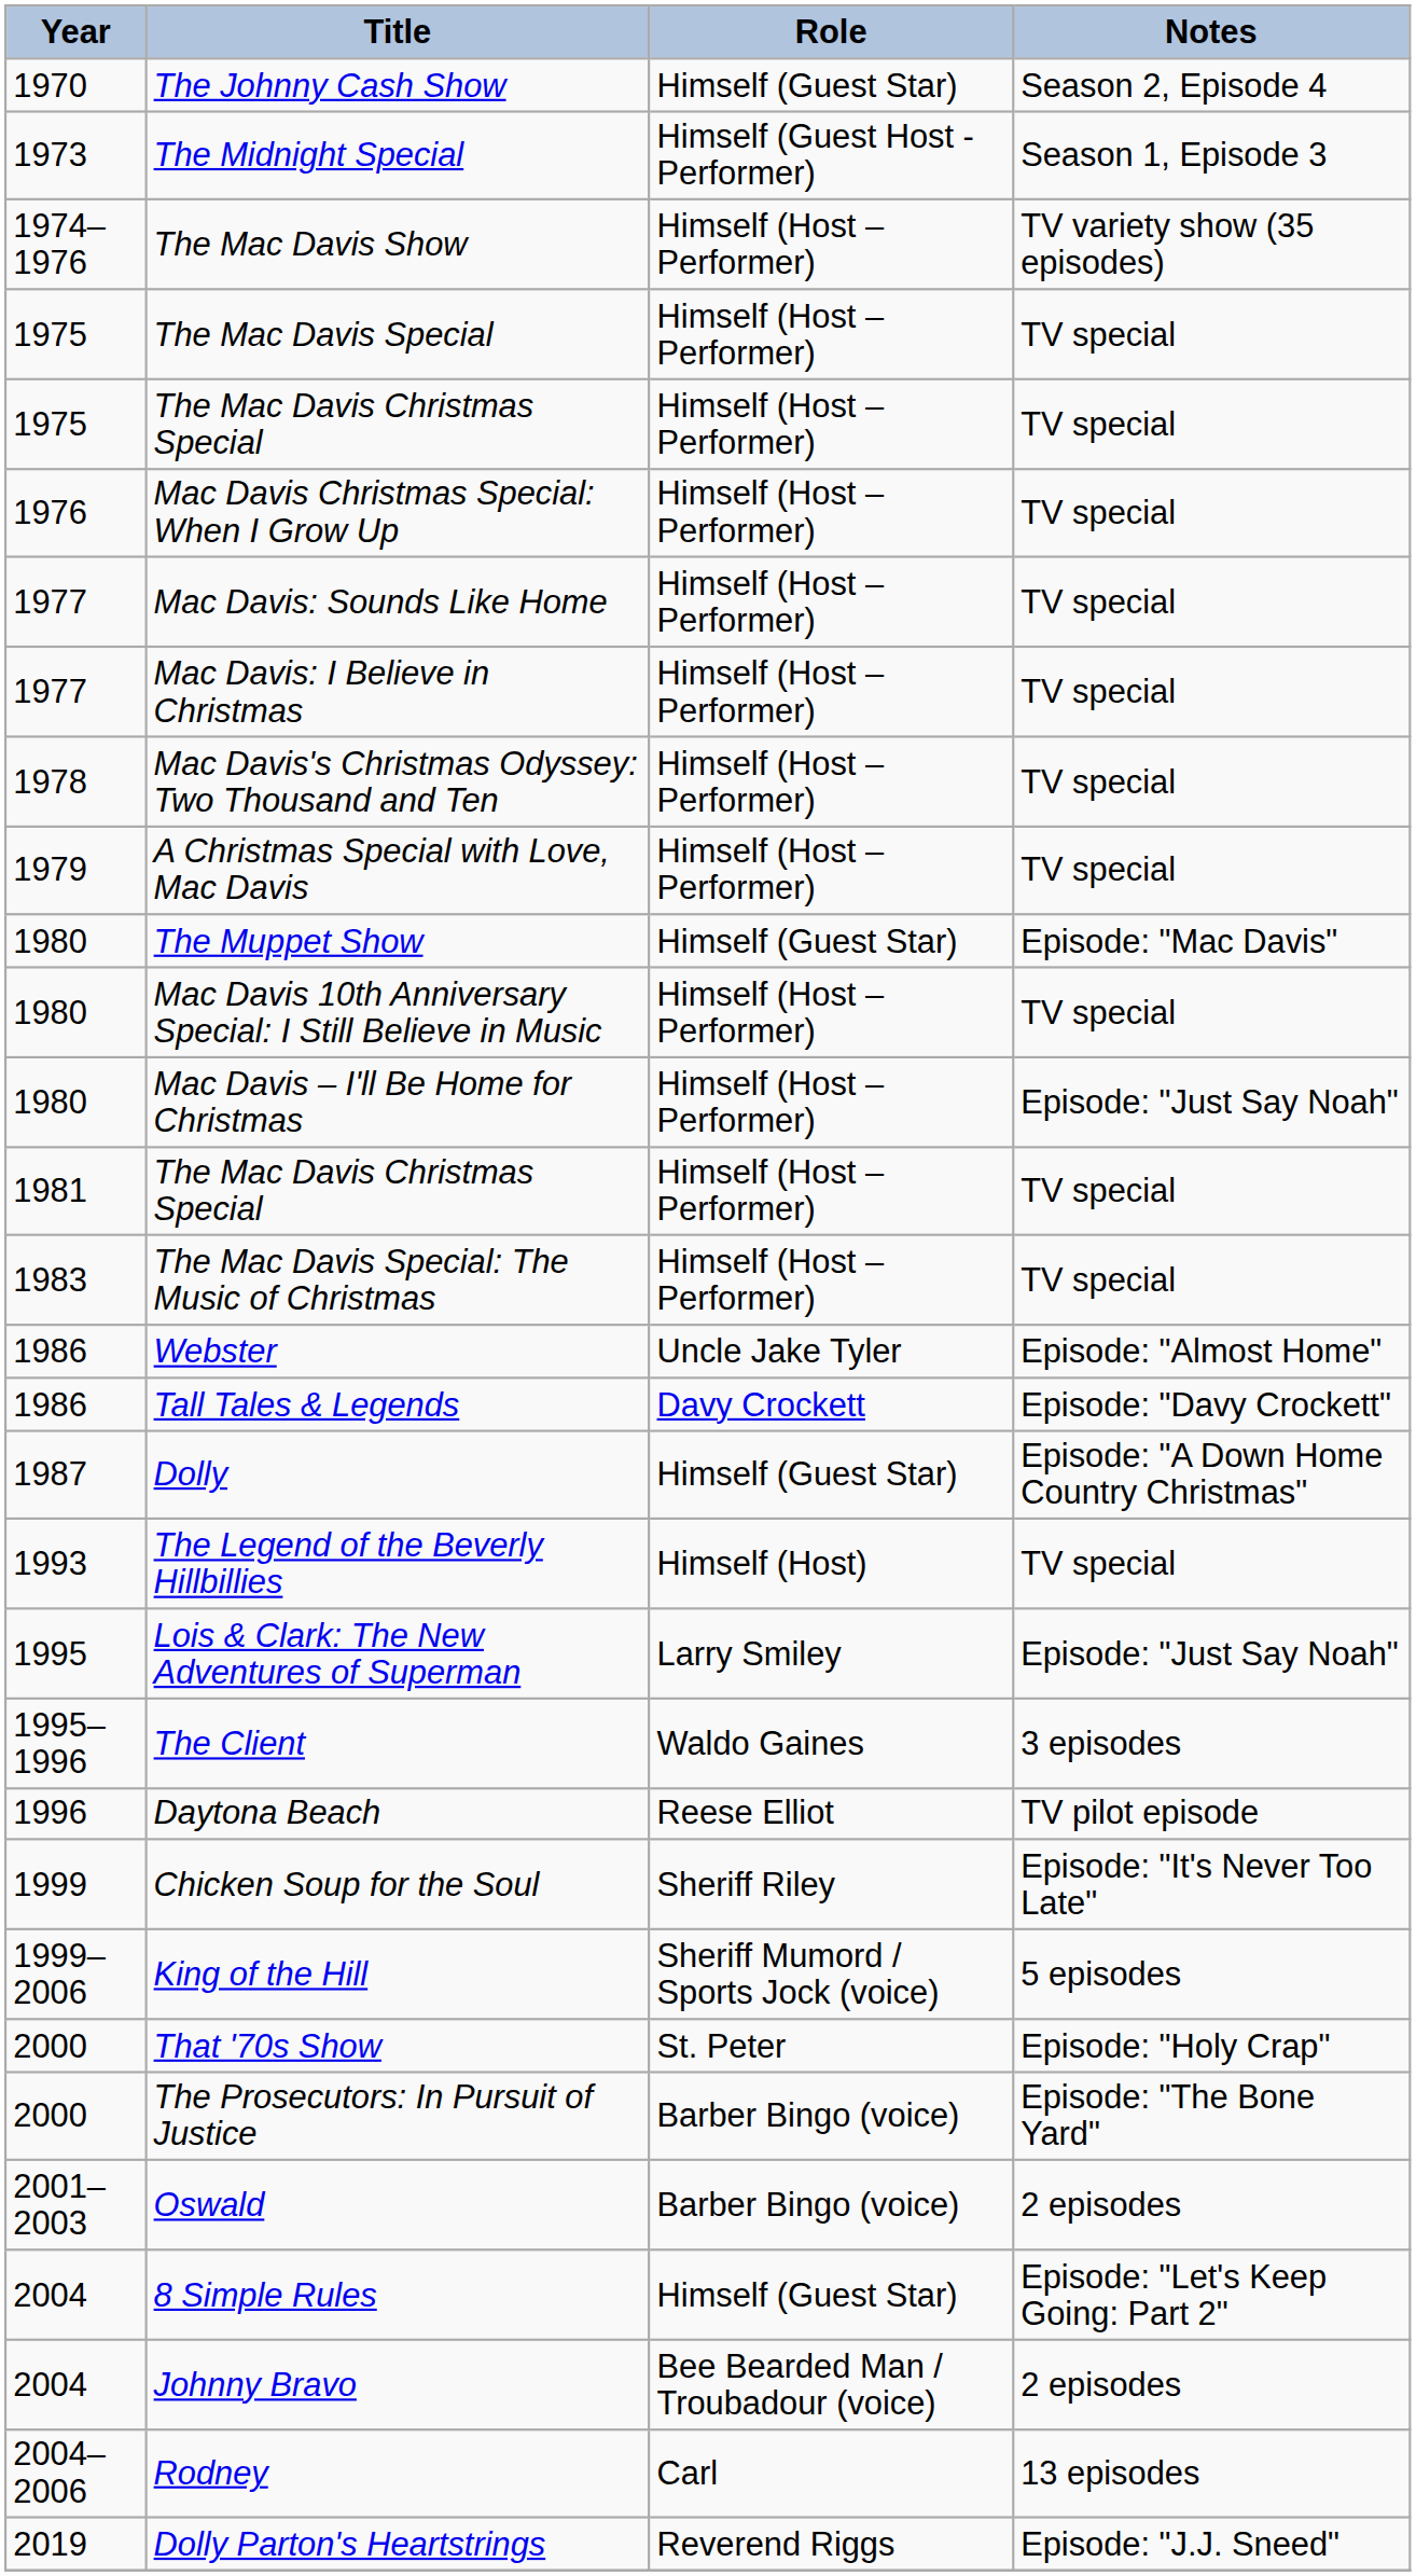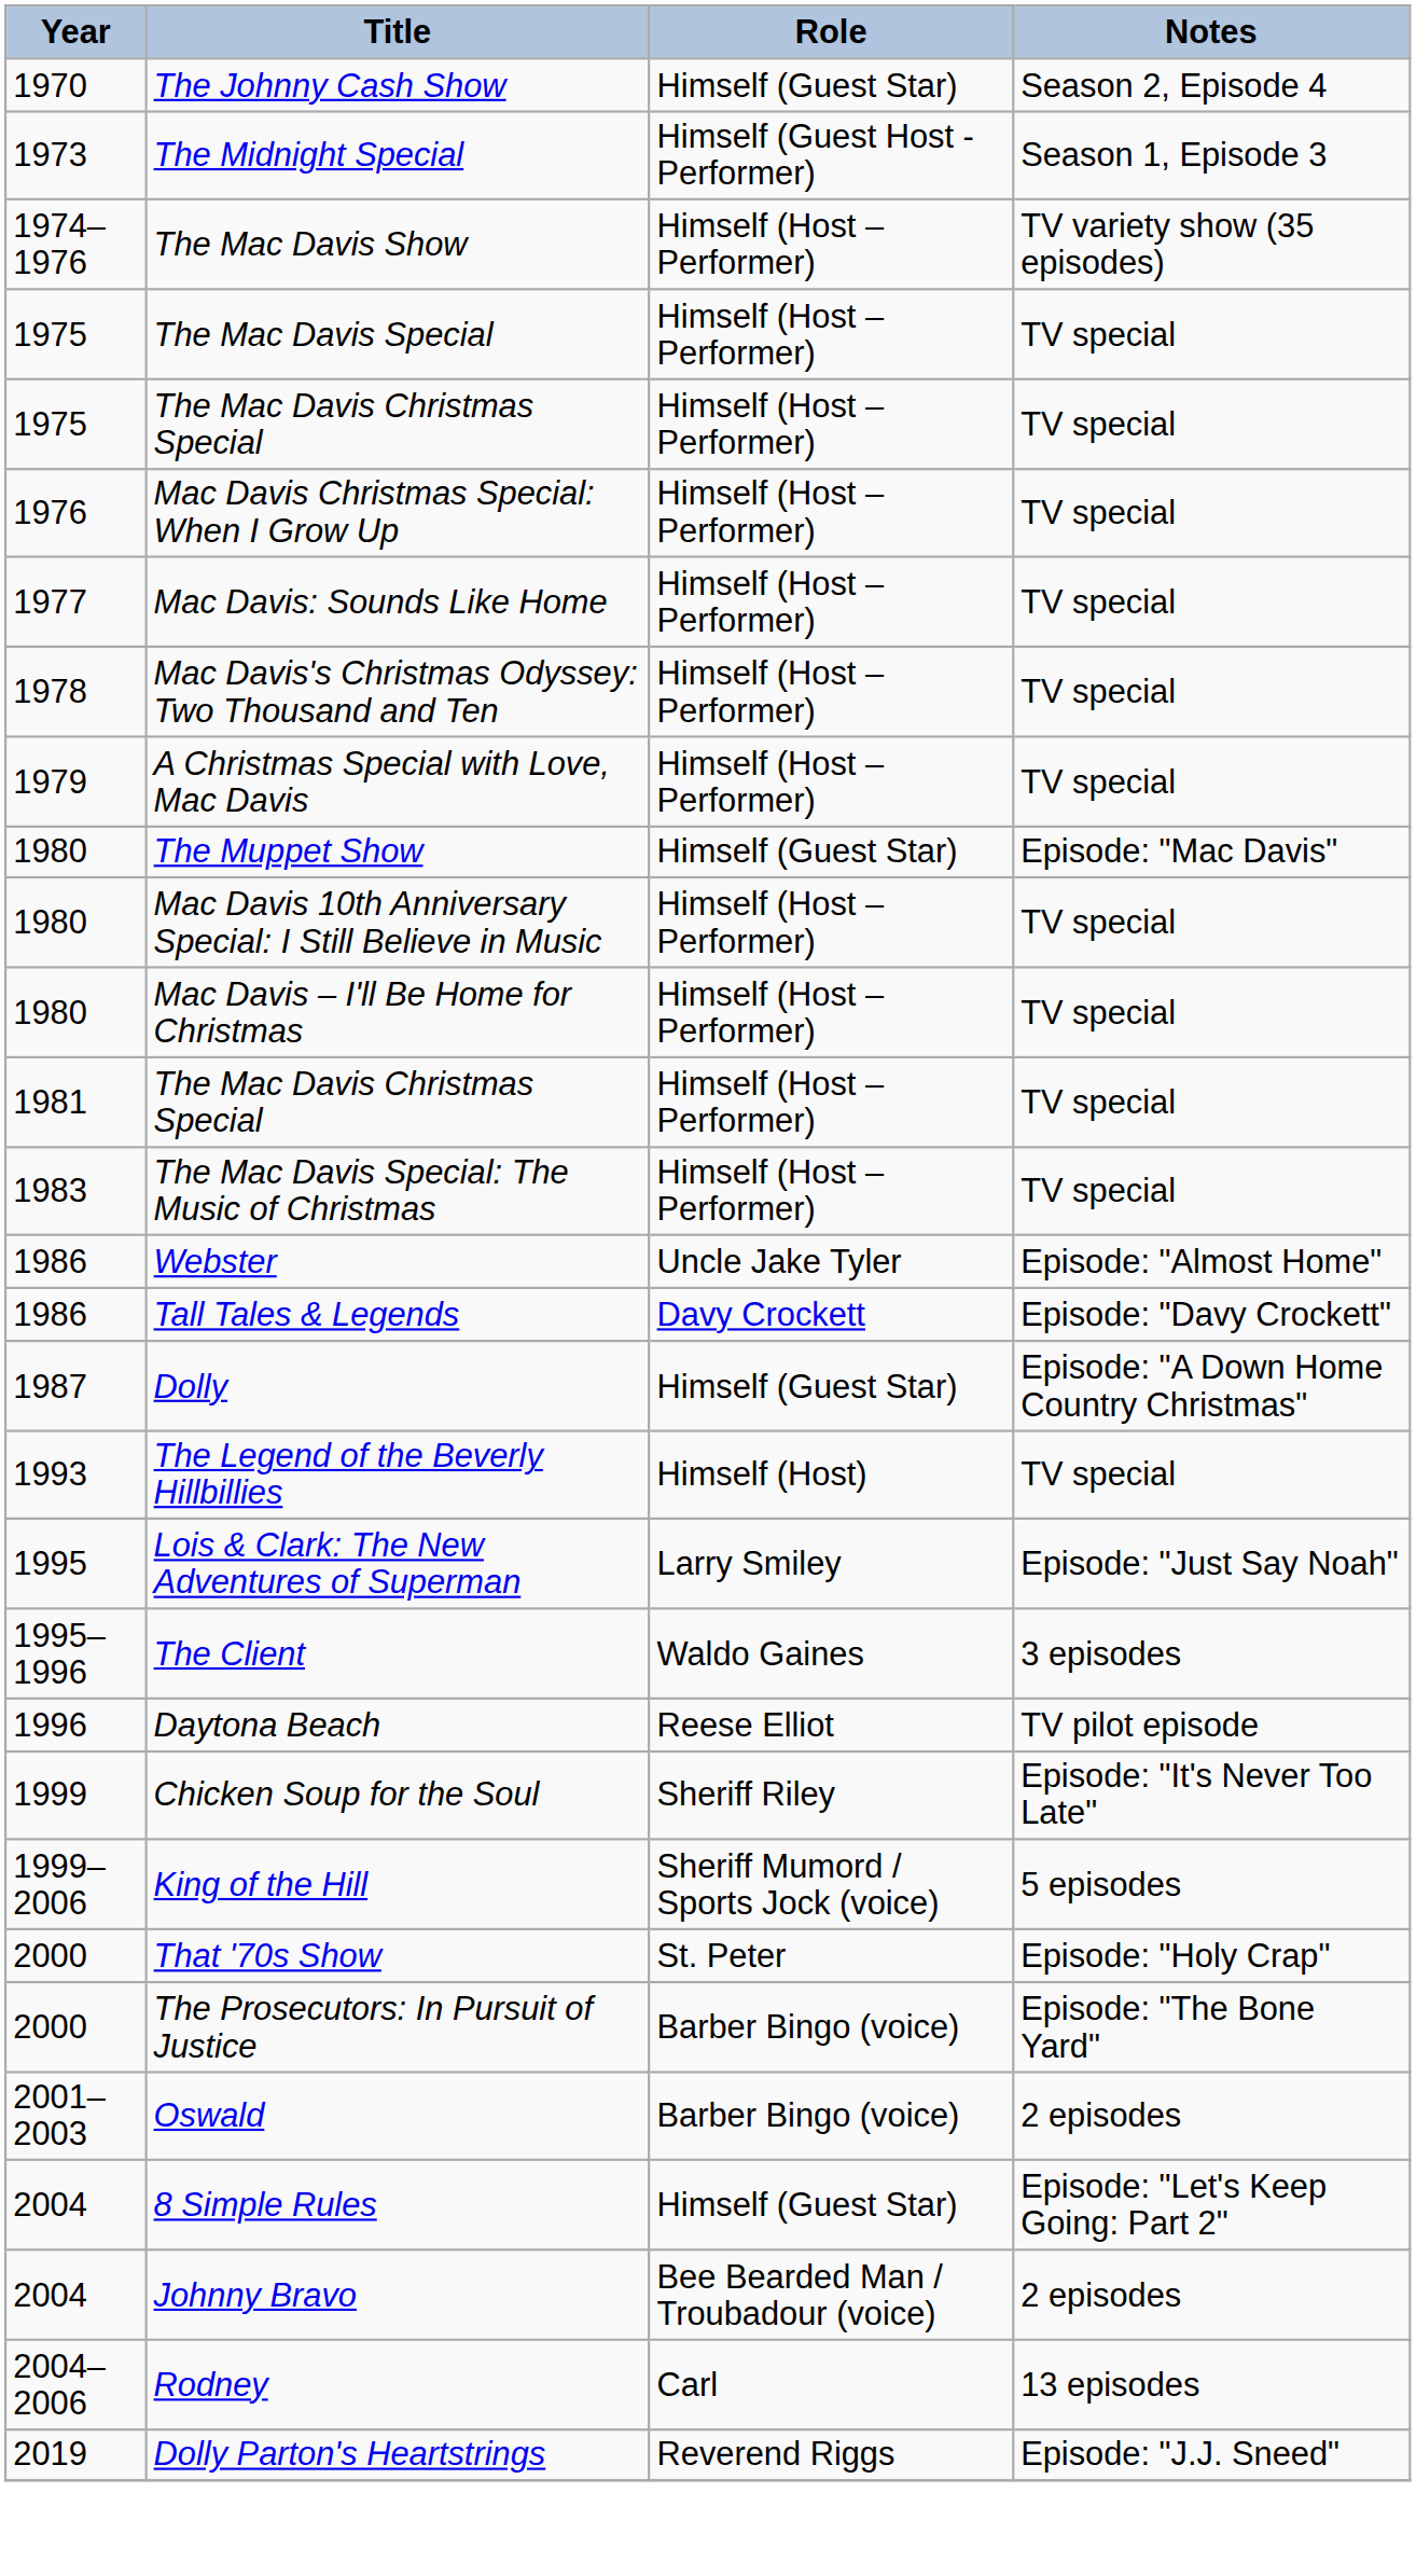- row: 1977 | Mac Davis: I Believe in Christmas | Himself (Host – Performer) | TV special
Mac Davis – I'll Be Home for Christmas | Notes: Episode: "Just Say Noah" -> TV special
